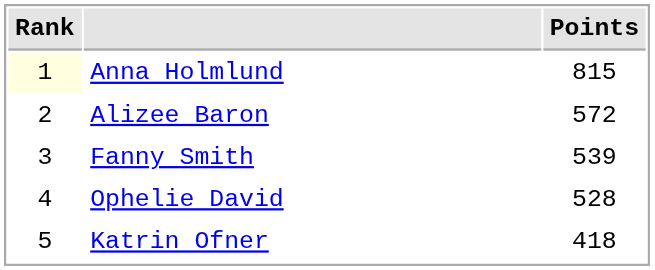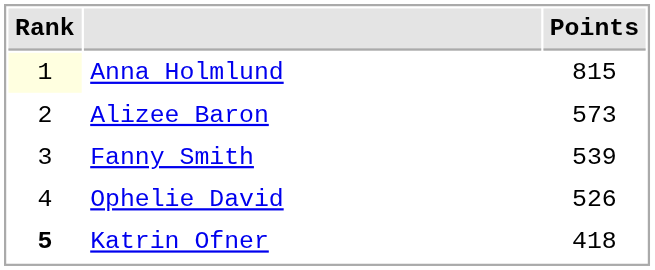Alizee Baron | Points: 572 -> 573
Ophelie David | Points: 528 -> 526
Katrin Ofner | Rank: normal -> bold
